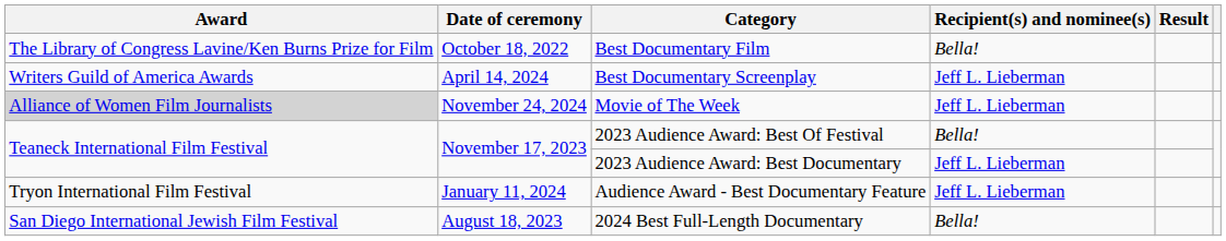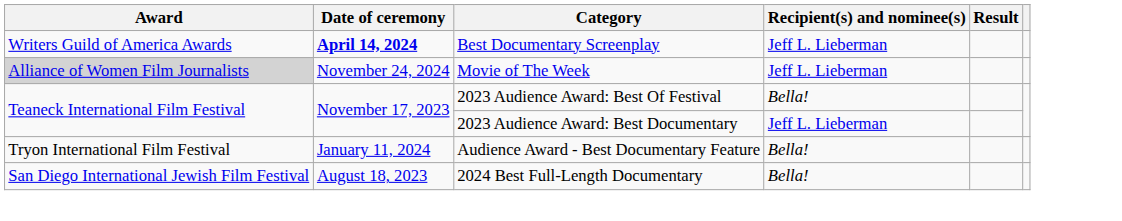- row: The Library of Congress Lavine/Ken Burns Prize for Film | October 18, 2022 | Best Documentary Film | Bella!
Best Documentary Screenplay | Date of ceremony: normal -> bold
Audience Award - Best Documentary Feature | Recipient(s) and nominee(s): Jeff L. Lieberman -> Bella!
